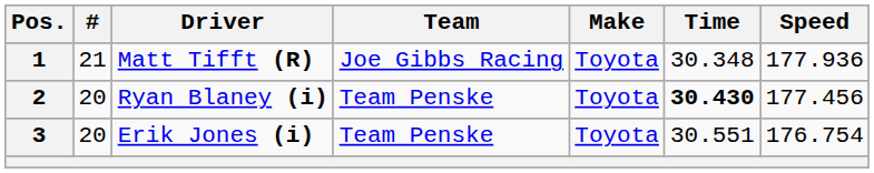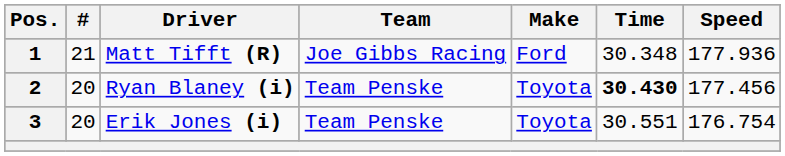1 | Make: Toyota -> Ford
